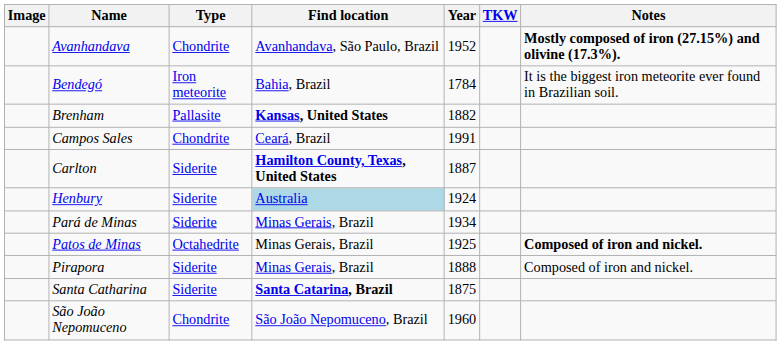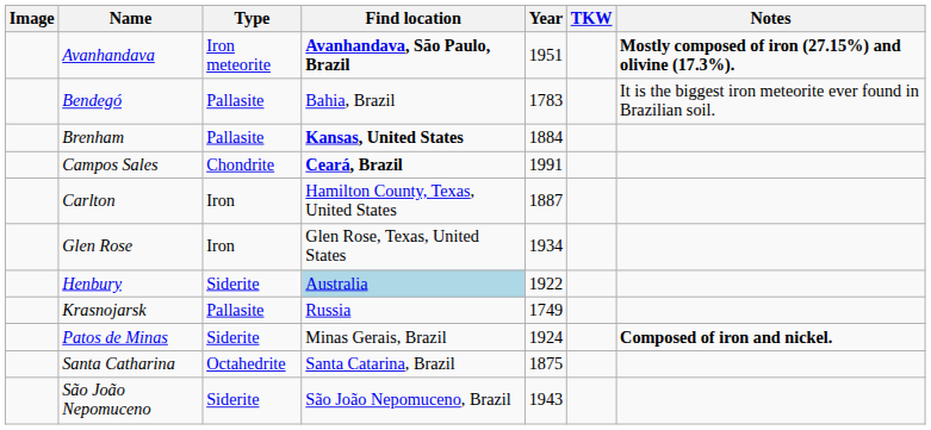Avanhandava | Type: Chondrite -> Iron meteorite
Avanhandava | Find location: normal -> bold
Avanhandava | Year: 1952 -> 1951
Bendegó | Type: Iron meteorite -> Pallasite
Bendegó | Year: 1784 -> 1783
Brenham | Year: 1882 -> 1884
Campos Sales | Find location: normal -> bold
Carlton | Type: Siderite -> Iron
Carlton | Find location: bold -> normal
+ row: Glen Rose | Iron | Glen Rose, Texas, United States | 1934
Henbury | Year: 1924 -> 1922
+ row: Krasnojarsk | Pallasite | Russia | 1749
- row: Pará de Minas | Siderite | Minas Gerais, Brazil | 1934
Patos de Minas | Type: Octahedrite -> Siderite
Patos de Minas | Year: 1925 -> 1924
- row: Pirapora | Siderite | Minas Gerais, Brazil | 1888 | Composed of iron and nickel.
Santa Catharina | Type: Siderite -> Octahedrite
Santa Catharina | Find location: bold -> normal
São João Nepomuceno | Type: Chondrite -> Siderite
São João Nepomuceno | Year: 1960 -> 1943
